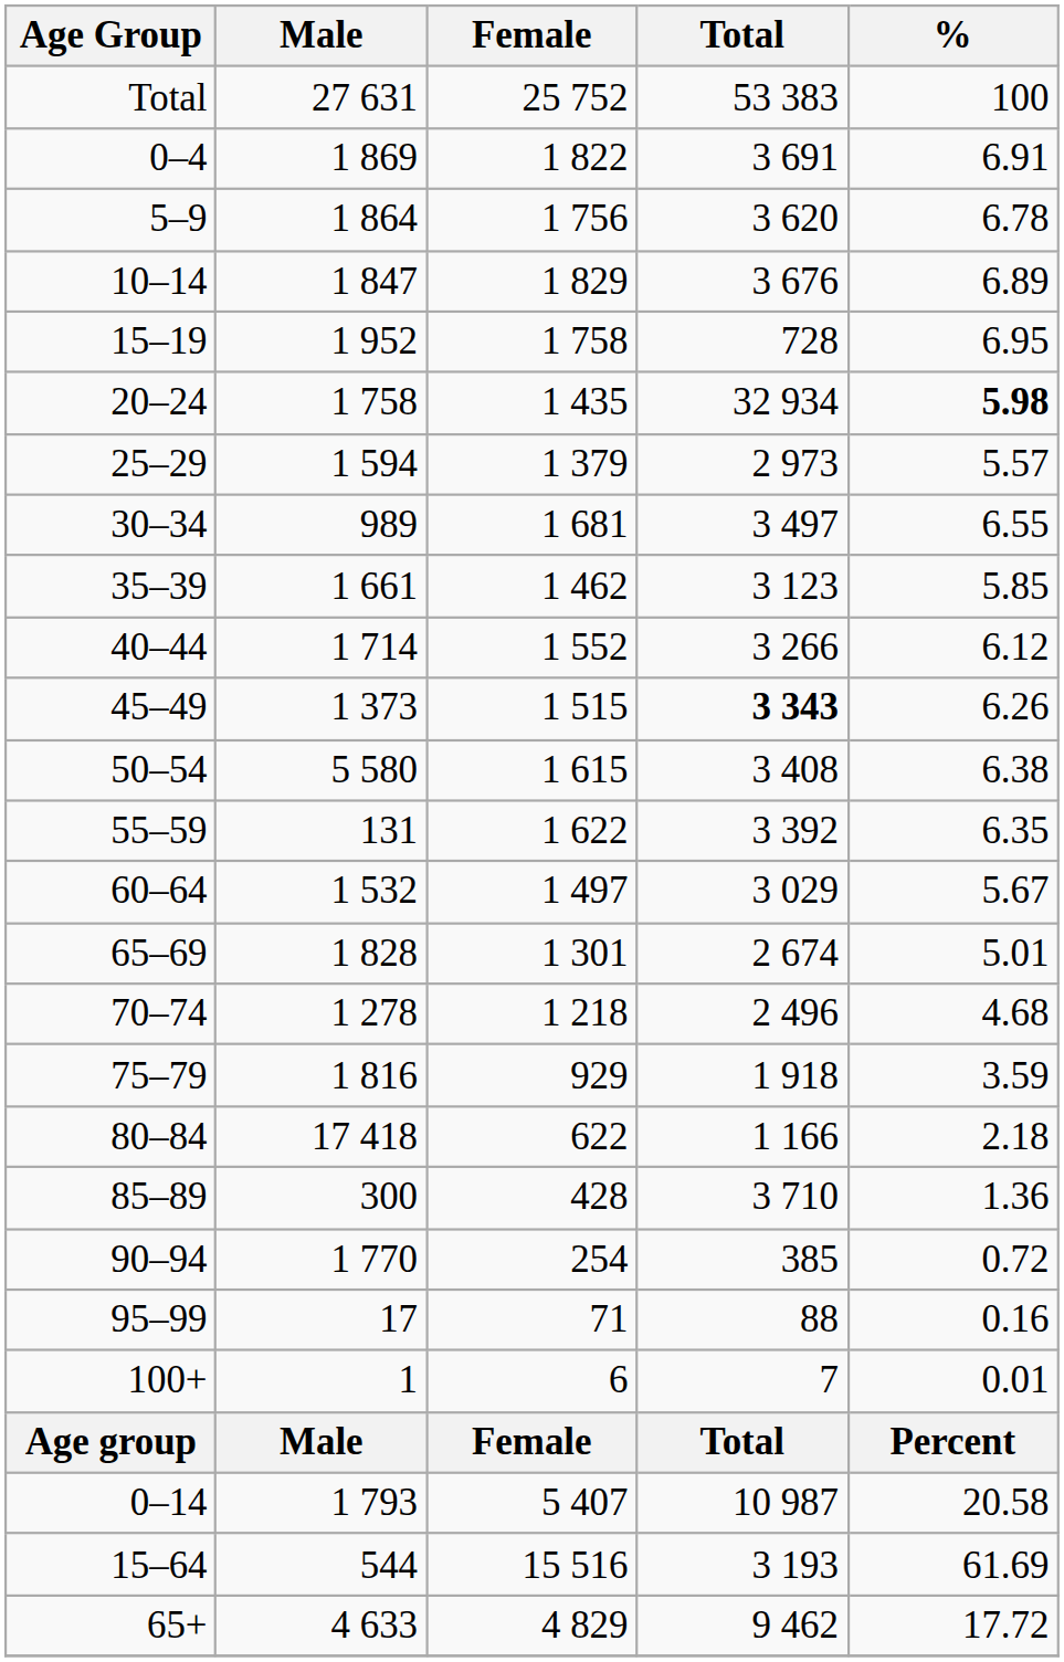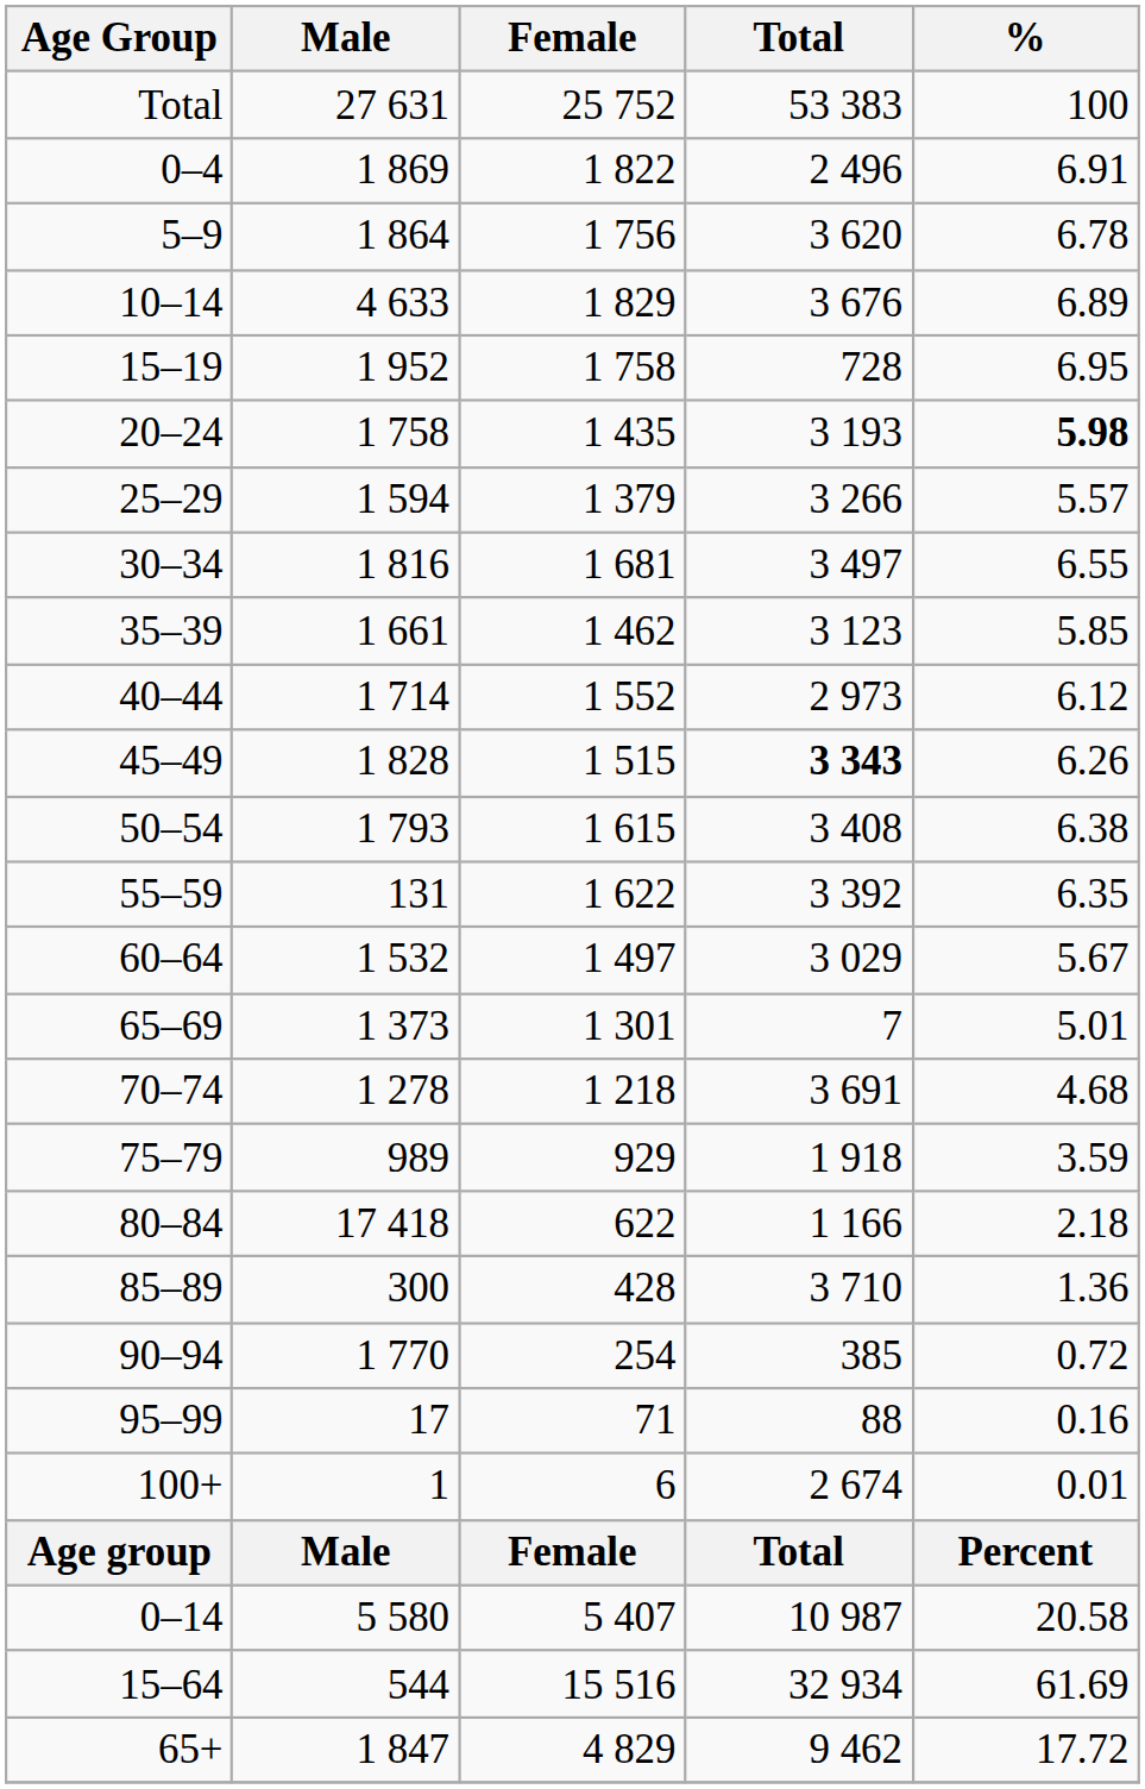0–4 | Total: 3 691 -> 2 496
10–14 | Male: 1 847 -> 4 633
20–24 | Total: 32 934 -> 3 193
25–29 | Total: 2 973 -> 3 266
30–34 | Male: 989 -> 1 816
40–44 | Total: 3 266 -> 2 973
45–49 | Male: 1 373 -> 1 828
50–54 | Male: 5 580 -> 1 793
65–69 | Male: 1 828 -> 1 373
65–69 | Total: 2 674 -> 7
70–74 | Total: 2 496 -> 3 691
75–79 | Male: 1 816 -> 989
100+ | Total: 7 -> 2 674
0–14 | Male: 1 793 -> 5 580
15–64 | Total: 3 193 -> 32 934
65+ | Male: 4 633 -> 1 847
